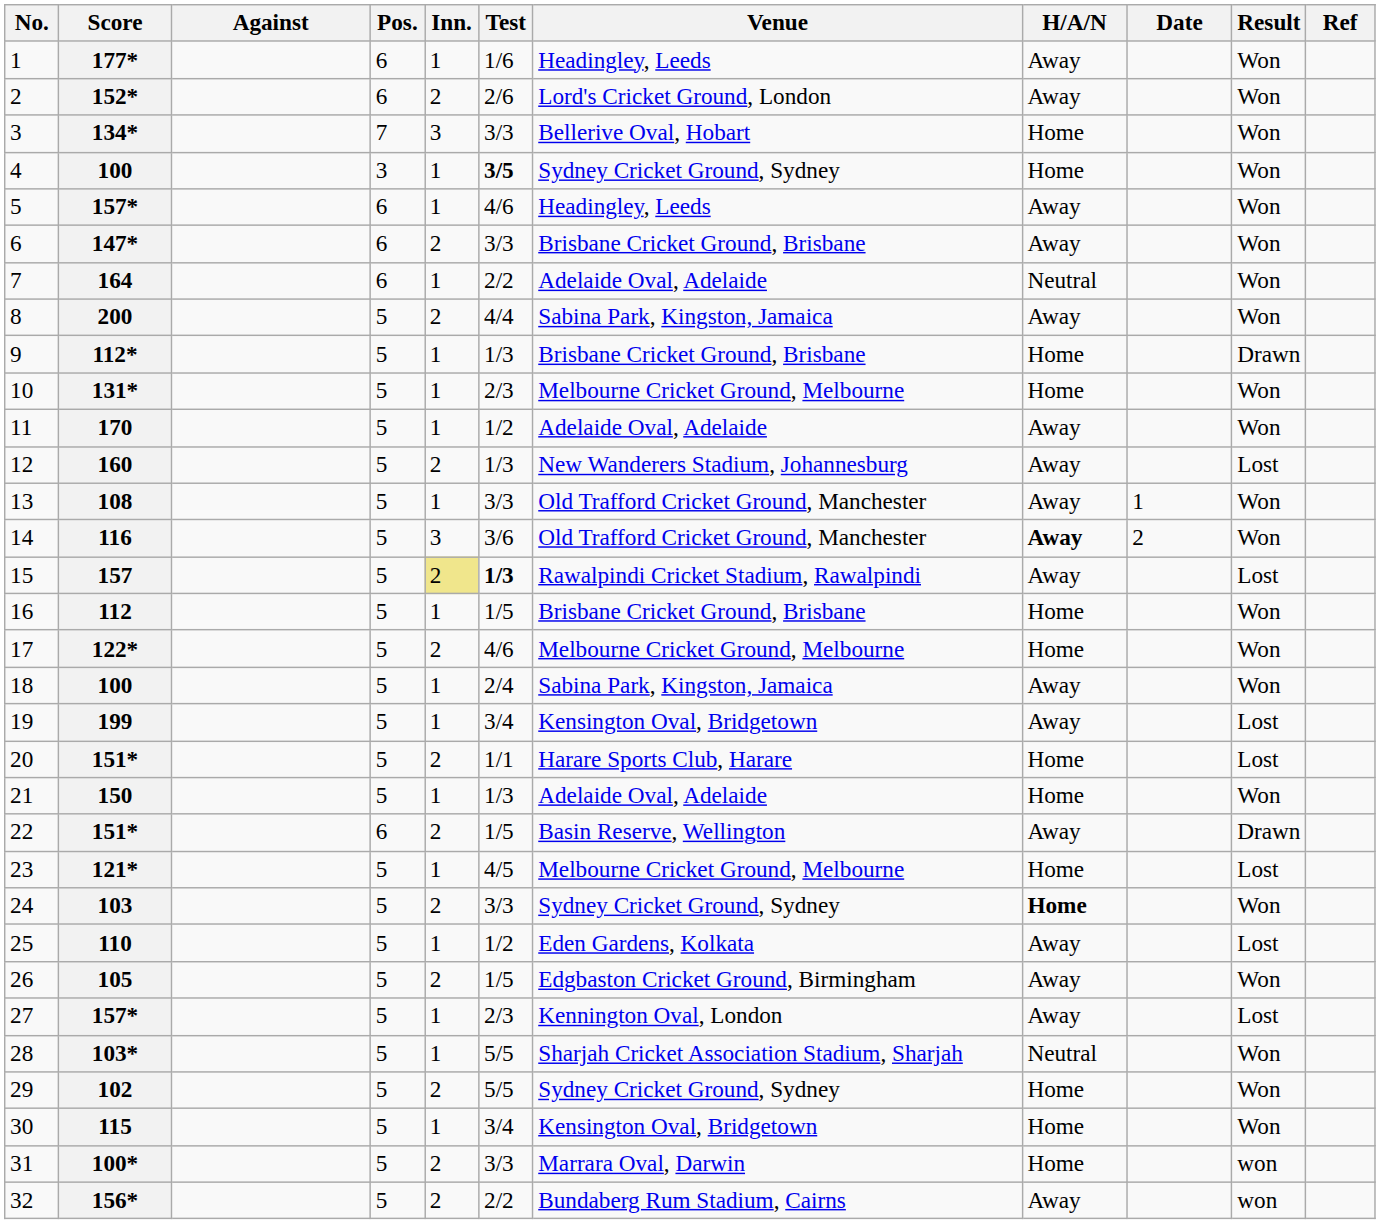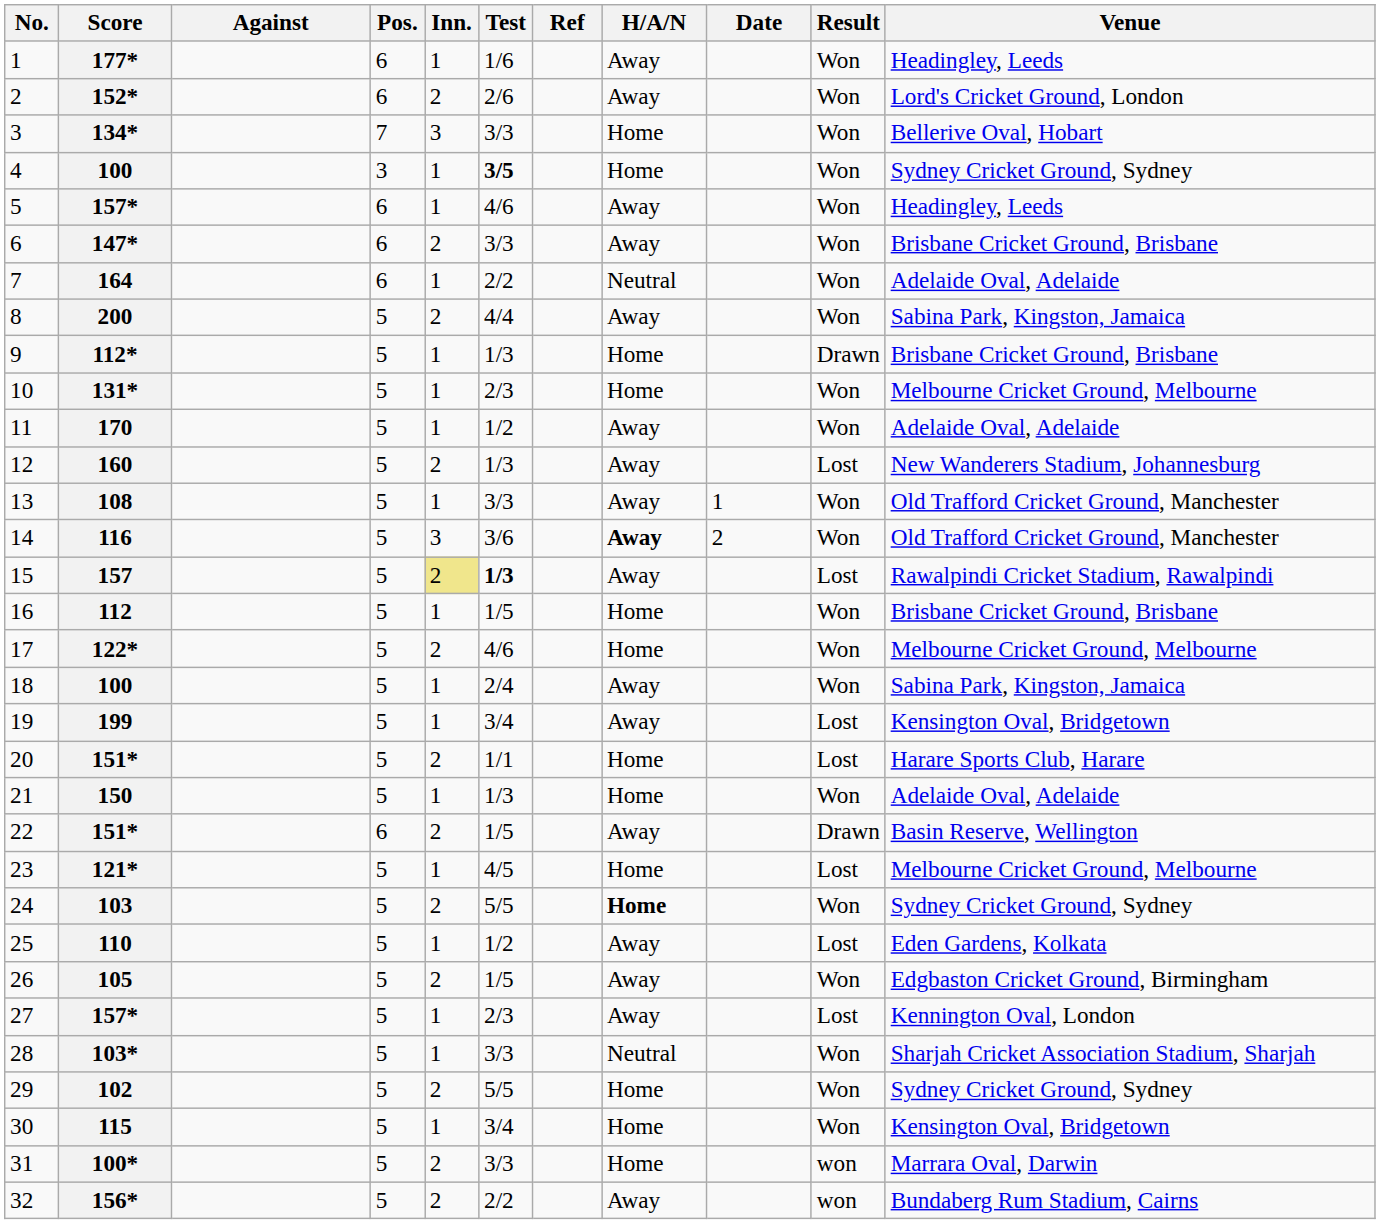columns swapped: Venue <-> Ref
103 | Test: 3/3 -> 5/5
103* | Test: 5/5 -> 3/3
